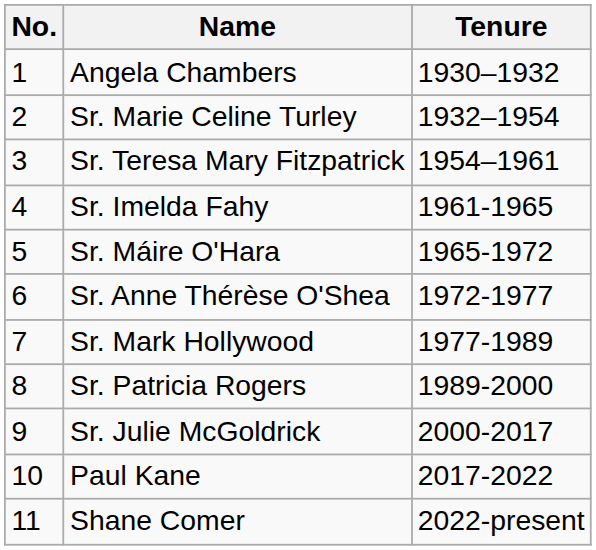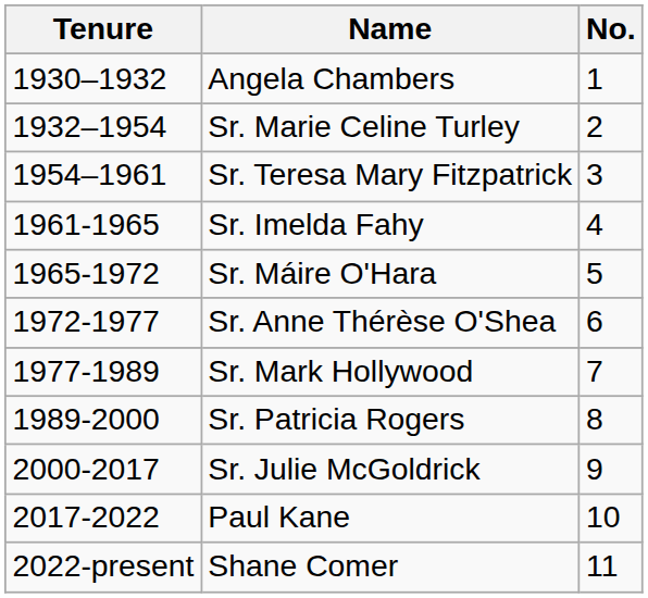columns swapped: No. <-> Tenure
